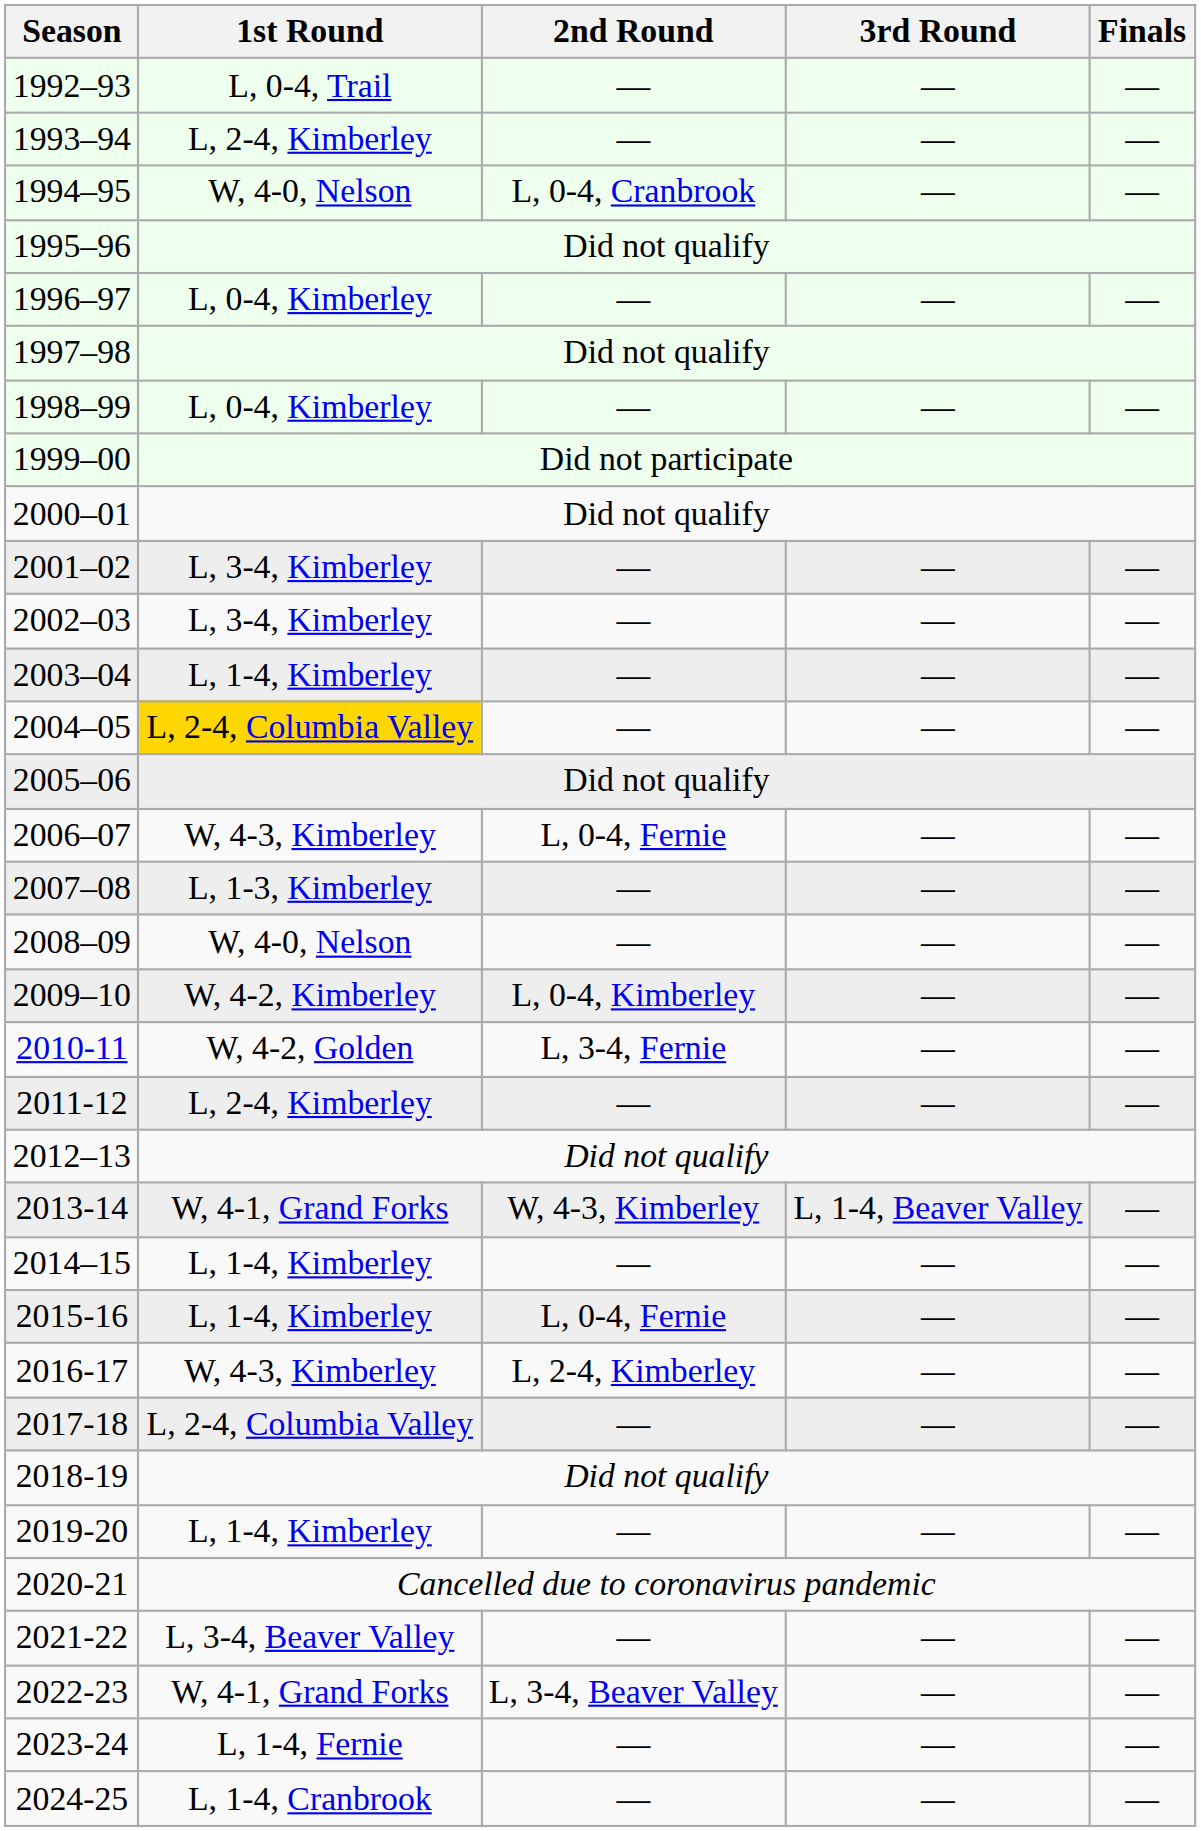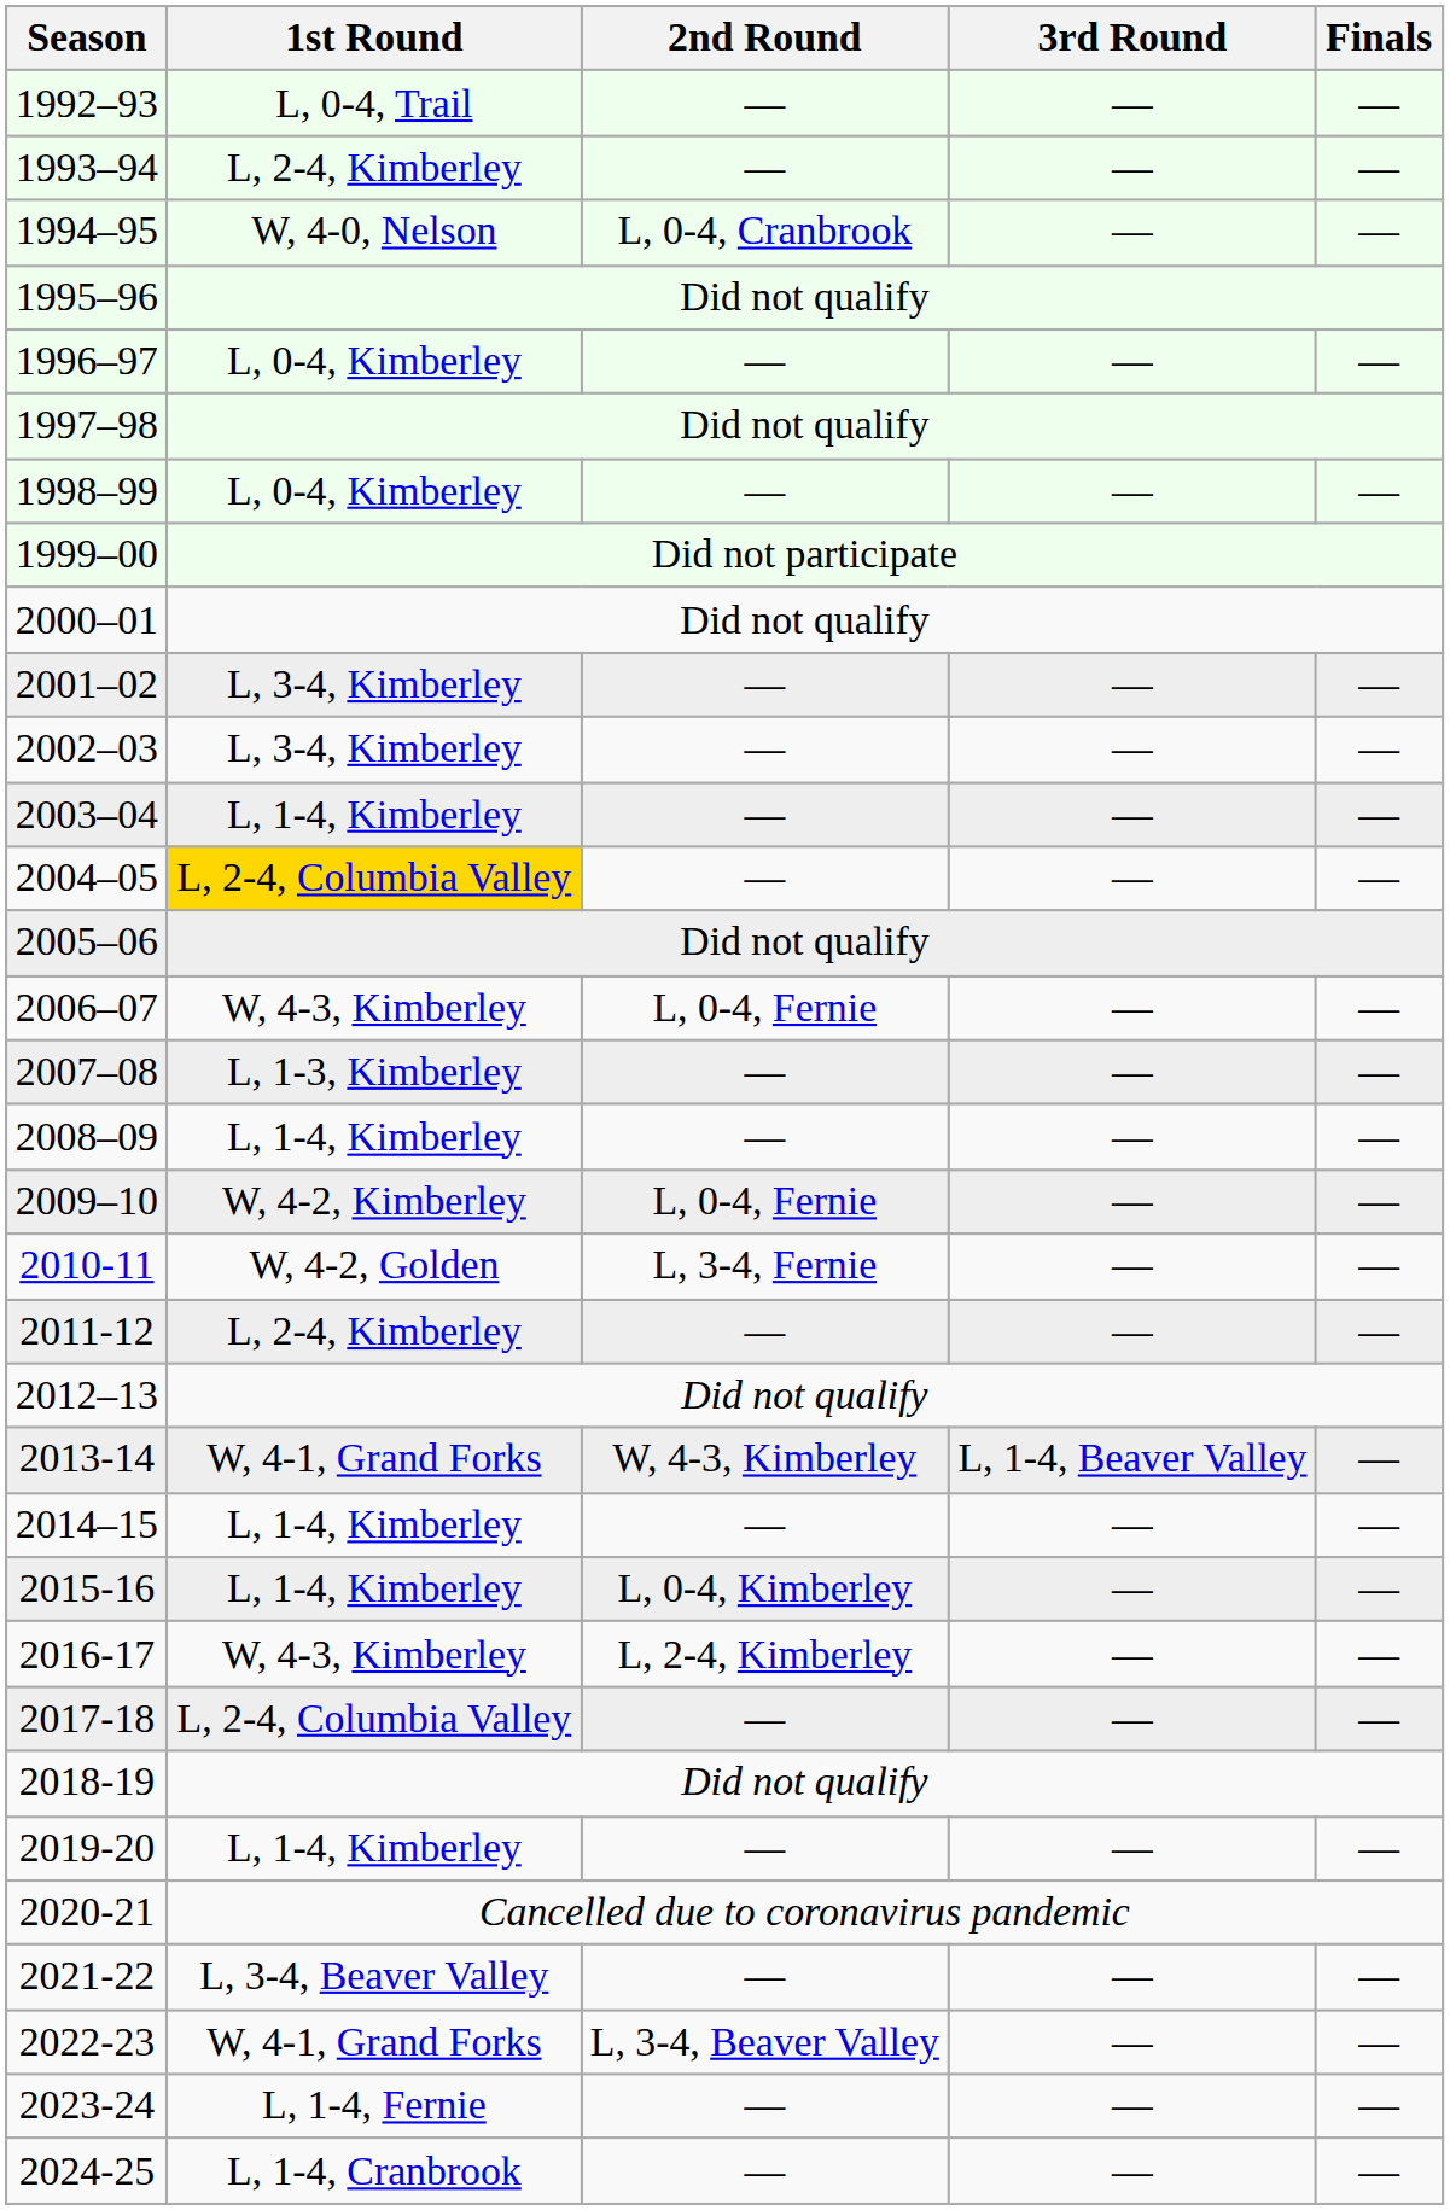2008–09 | 1st Round: W, 4-0, Nelson -> L, 1-4, Kimberley
2009–10 | 2nd Round: L, 0-4, Kimberley -> L, 0-4, Fernie
2015-16 | 2nd Round: L, 0-4, Fernie -> L, 0-4, Kimberley
